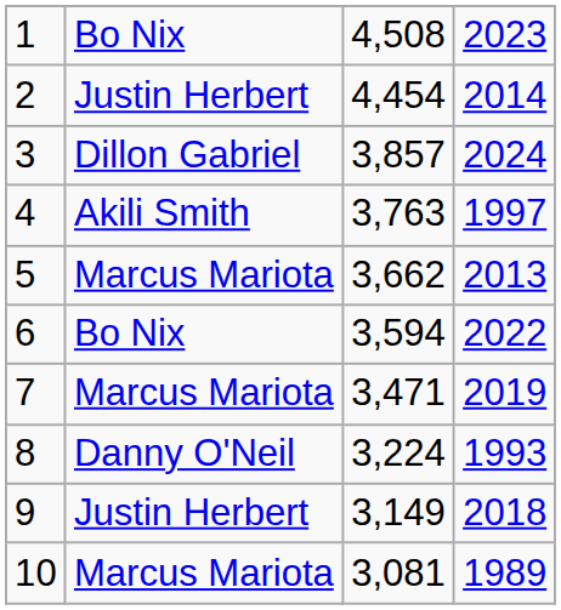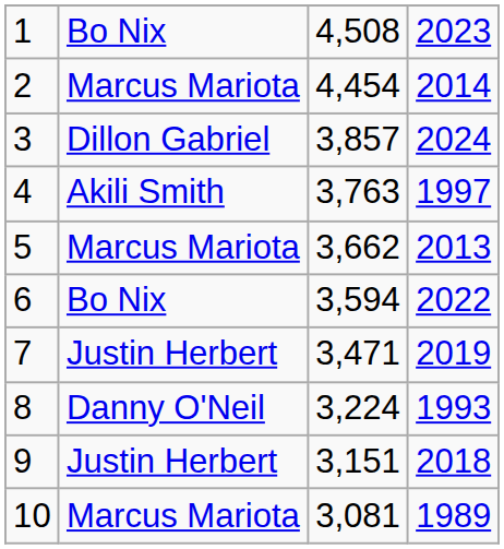2 | column 2: Justin Herbert -> Marcus Mariota
7 | column 2: Marcus Mariota -> Justin Herbert
9 | column 3: 3,149 -> 3,151
